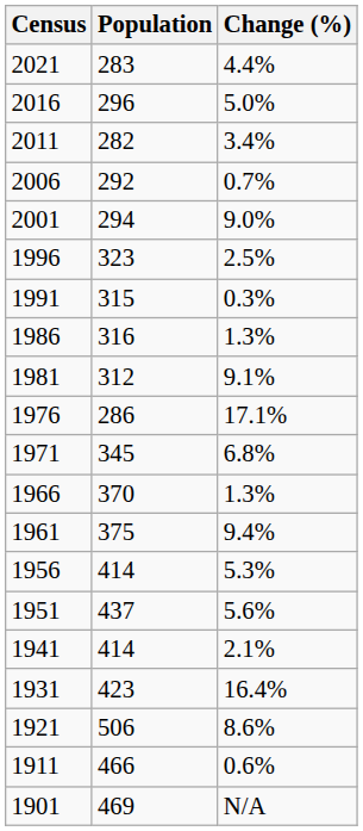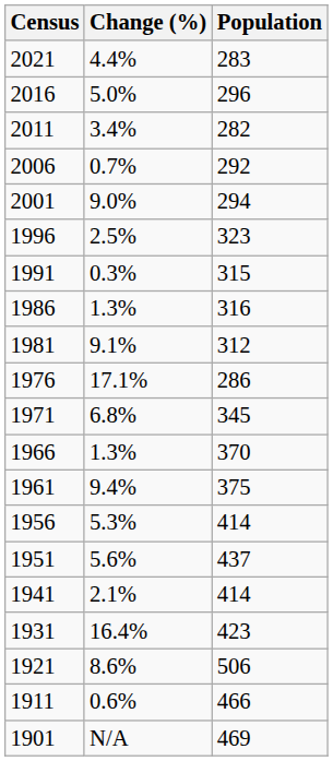columns swapped: Population <-> Change (%)
